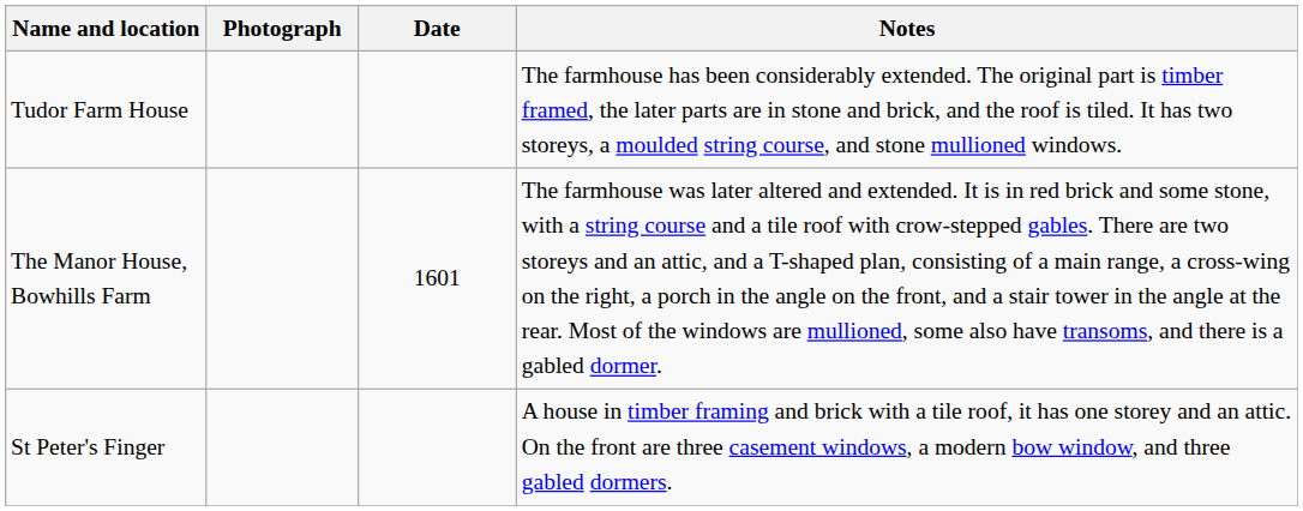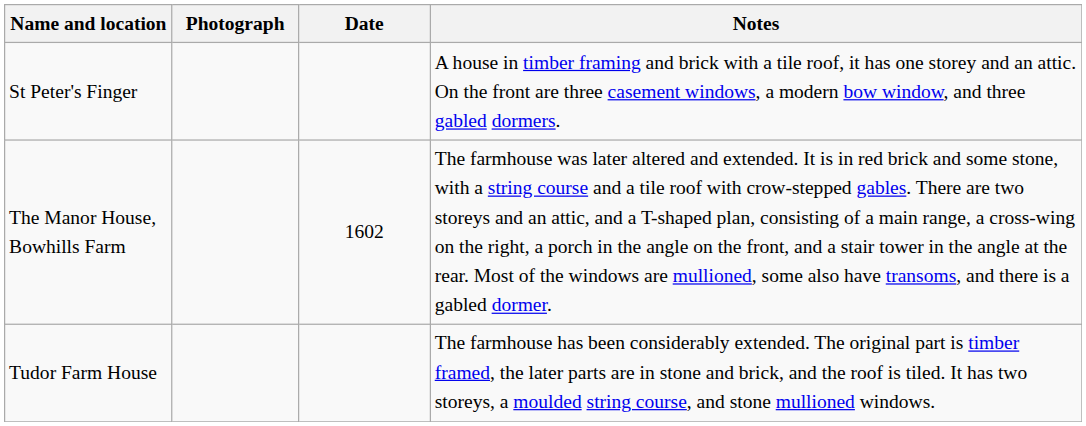rows swapped: Tudor Farm House <-> St Peter's Finger
The Manor House, Bowhills Farm | Date: 1601 -> 1602
